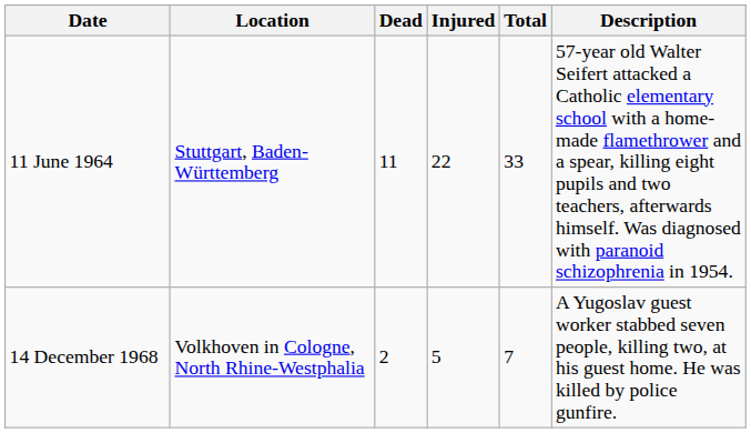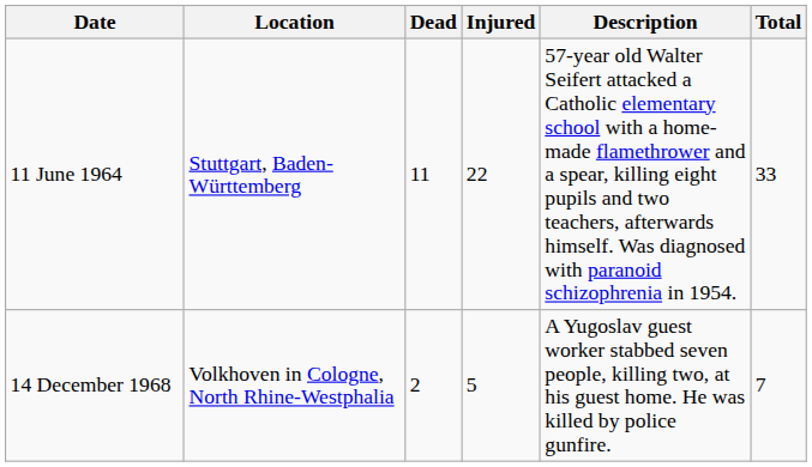columns swapped: Total <-> Description
